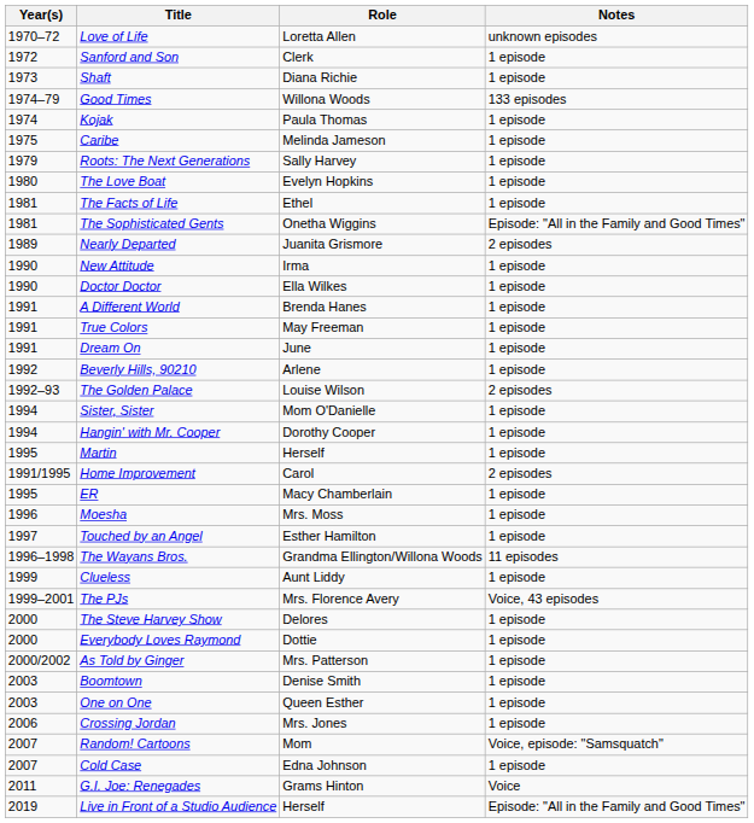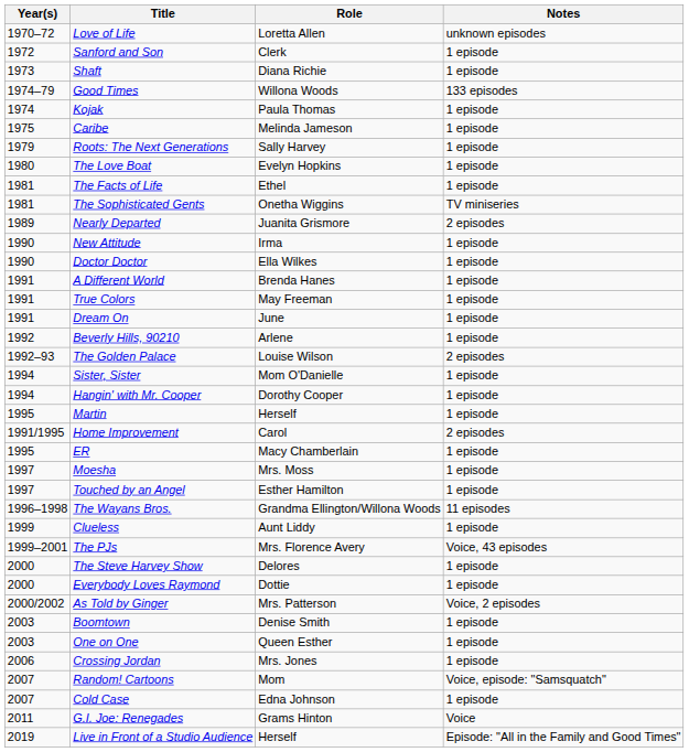The Sophisticated Gents | Notes: Episode: "All in the Family and Good Times" -> TV miniseries
Moesha | Year(s): 1996 -> 1997
As Told by Ginger | Notes: 1 episode -> Voice, 2 episodes
